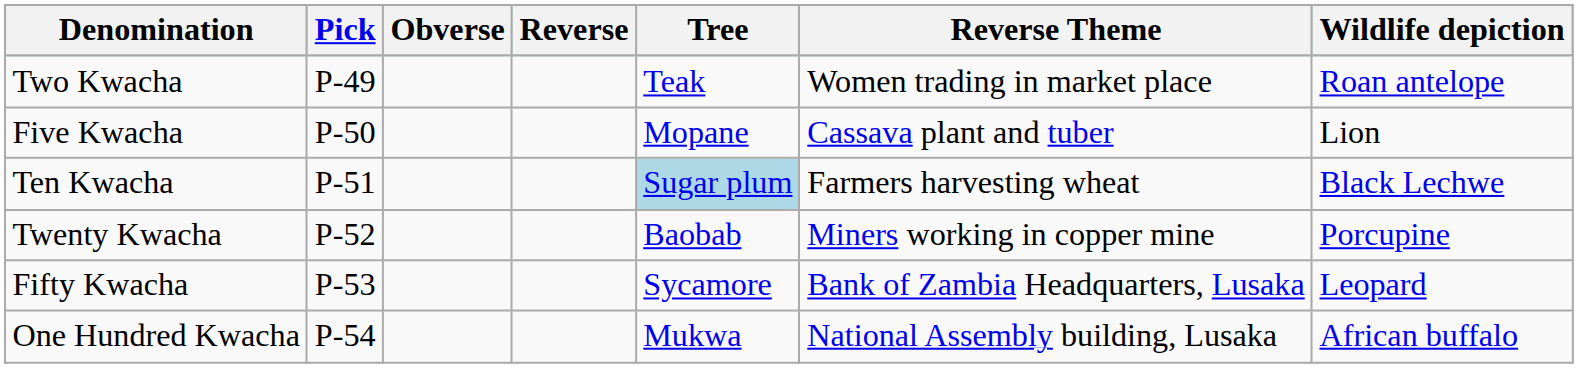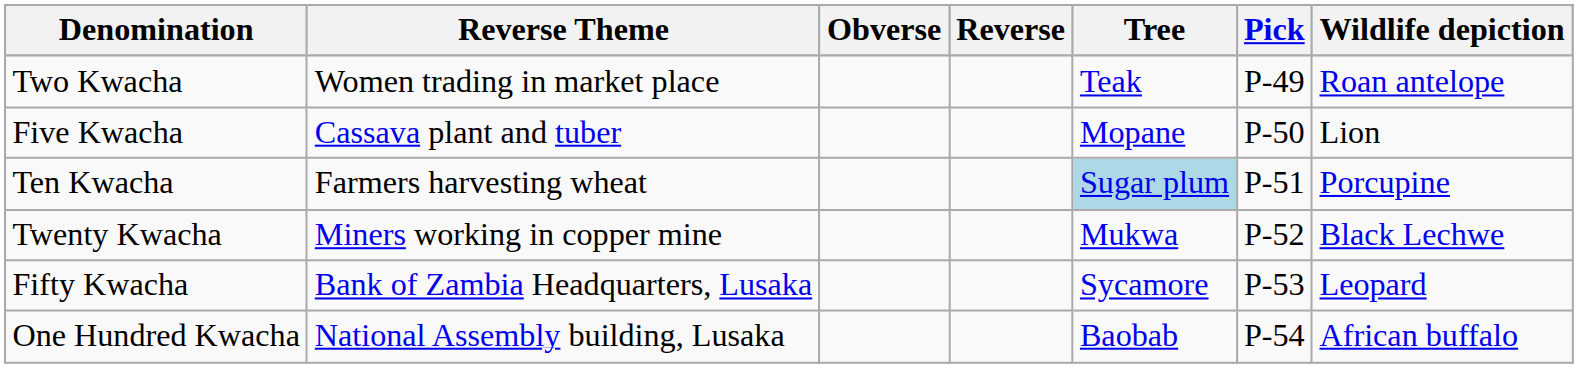columns swapped: Pick <-> Reverse Theme
Ten Kwacha | Wildlife depiction: Black Lechwe -> Porcupine
Twenty Kwacha | Tree: Baobab -> Mukwa
Twenty Kwacha | Wildlife depiction: Porcupine -> Black Lechwe
One Hundred Kwacha | Tree: Mukwa -> Baobab
